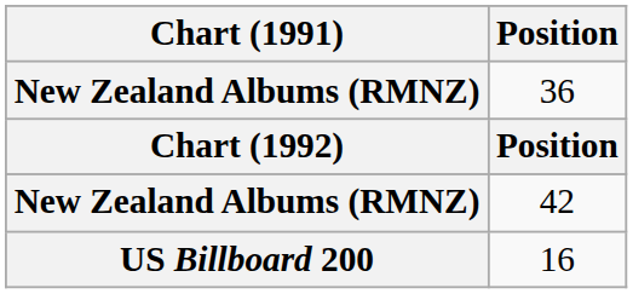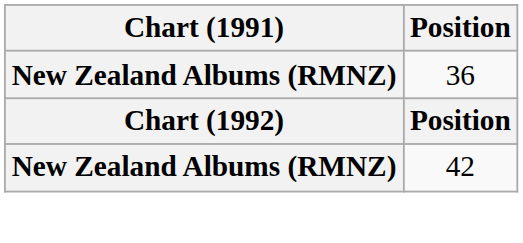- row: US Billboard 200 | 16
